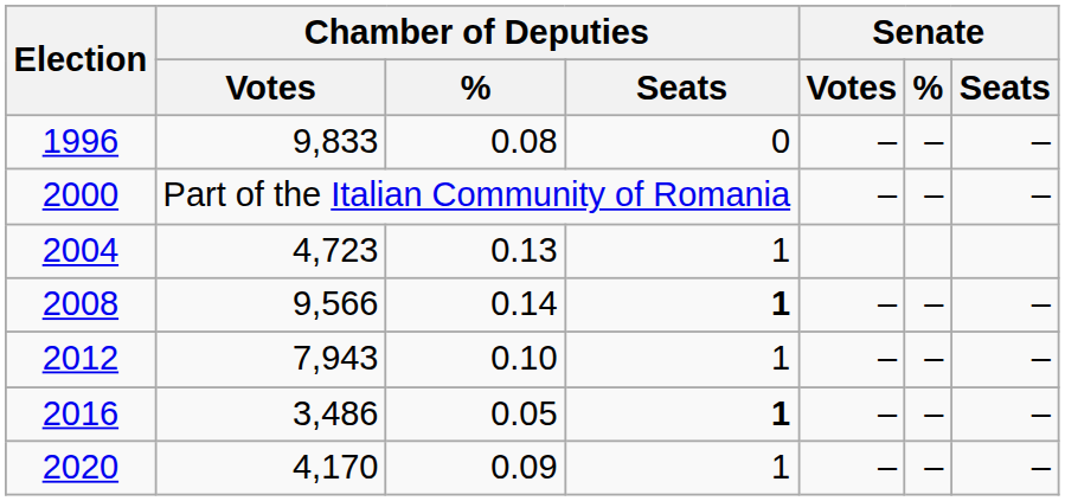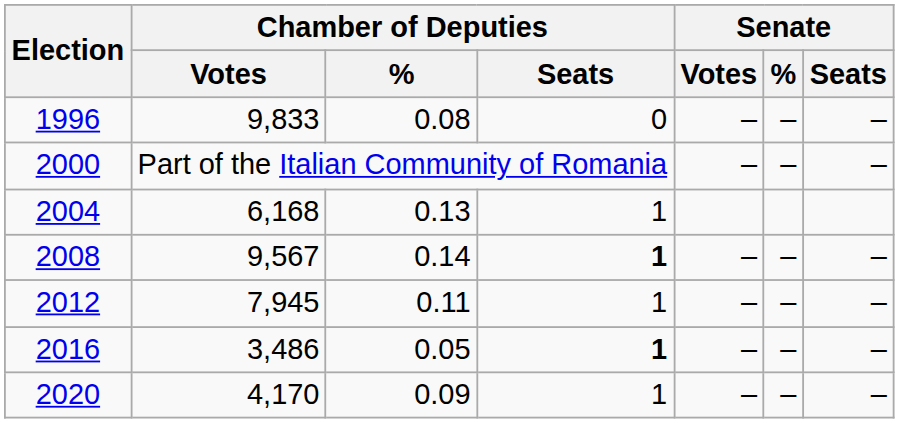2004 | Chamber of Deputies / Votes: 4,723 -> 6,168
2008 | Chamber of Deputies / Votes: 9,566 -> 9,567
2012 | Chamber of Deputies / Votes: 7,943 -> 7,945
2012 | Chamber of Deputies / %: 0.10 -> 0.11
